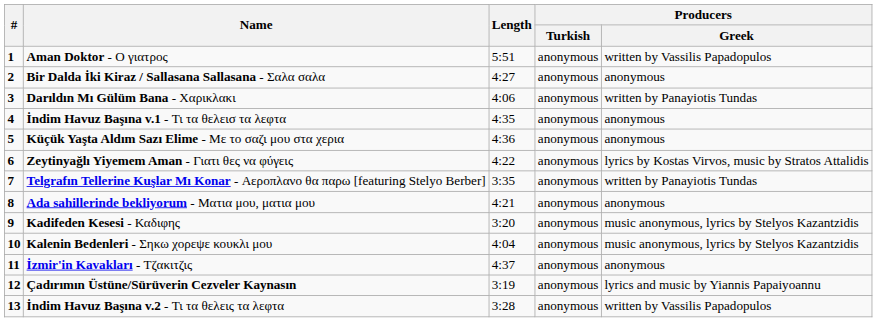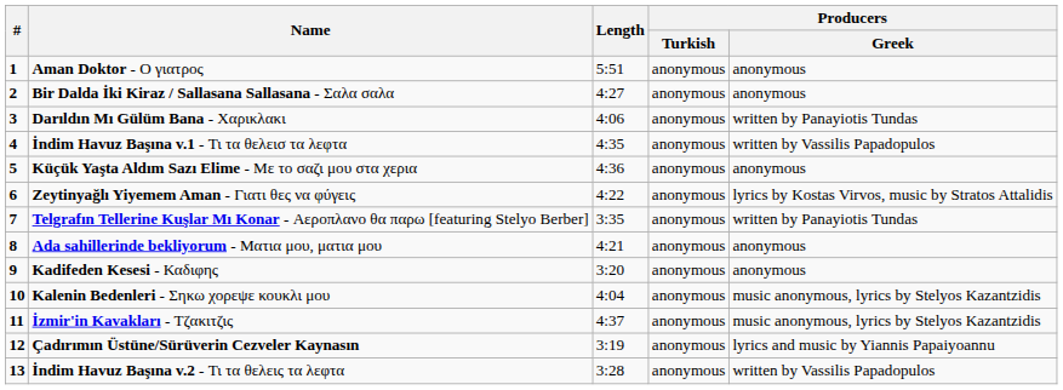Aman Doktor - Ο γιατρος | Producers / Greek: written by Vassilis Papadopulos -> anonymous
İndim Havuz Başına v.1 - Τι τα θελεισ τα λεφτα | Producers / Greek: anonymous -> written by Vassilis Papadopulos
Kadifeden Kesesi - Καδιφης | Producers / Greek: music anonymous, lyrics by Stelyos Kazantzidis -> anonymous
İzmir'in Kavakları - Τζακιτζις | Producers / Greek: anonymous -> music anonymous, lyrics by Stelyos Kazantzidis
